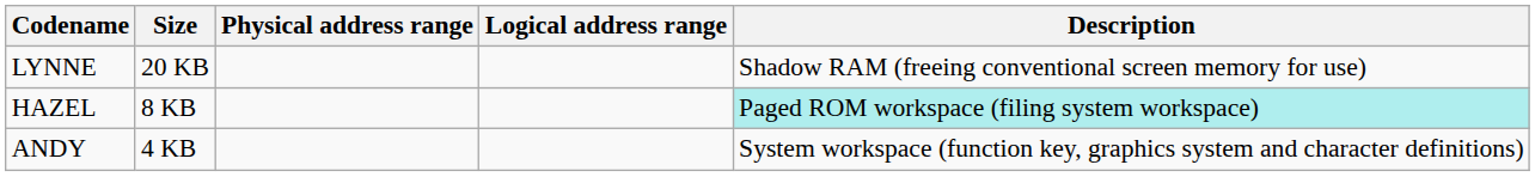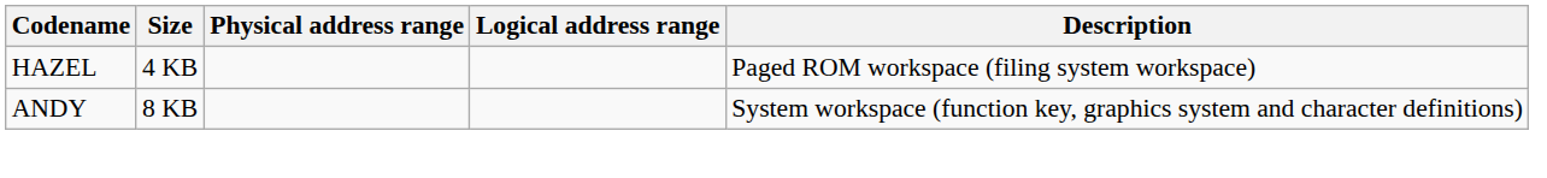- row: LYNNE | 20 KB | Shadow RAM (freeing conventional screen memory for use)
HAZEL | Size: 8 KB -> 4 KB
HAZEL | Description: paleturquoise background -> no background
ANDY | Size: 4 KB -> 8 KB
